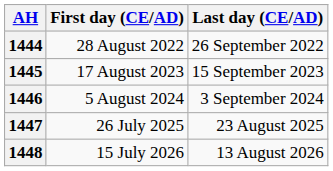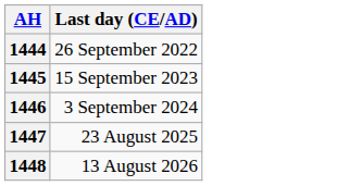- column: First day (CE/AD) | 28 August 2022 | 17 August 2023 | 5 August 2024 | 26 July 2025 | 15 July 2026
